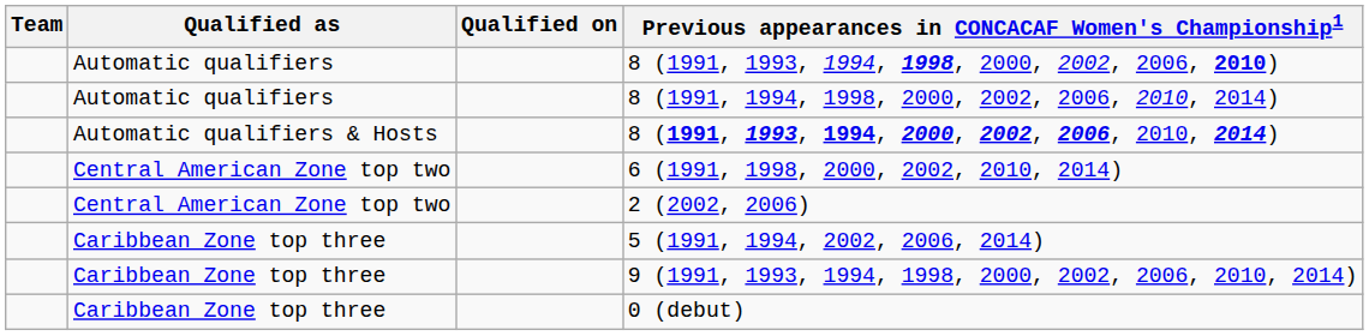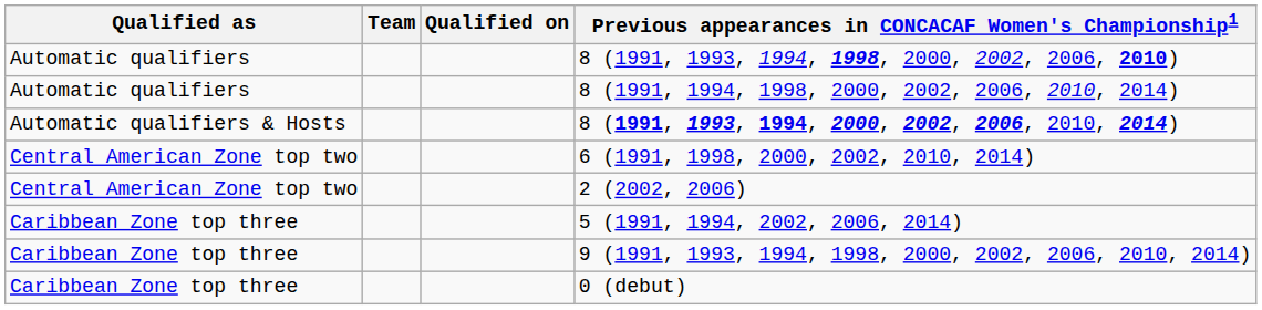columns swapped: Team <-> Qualified as
